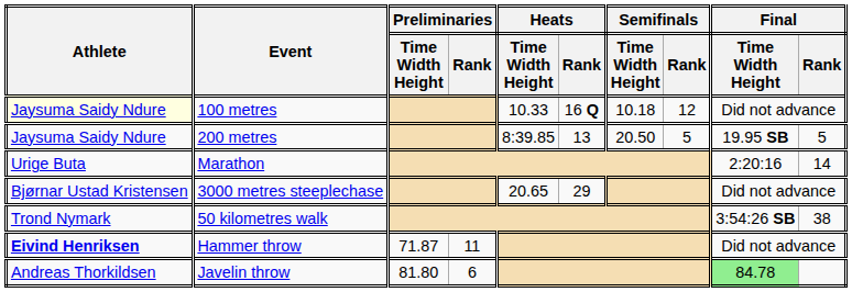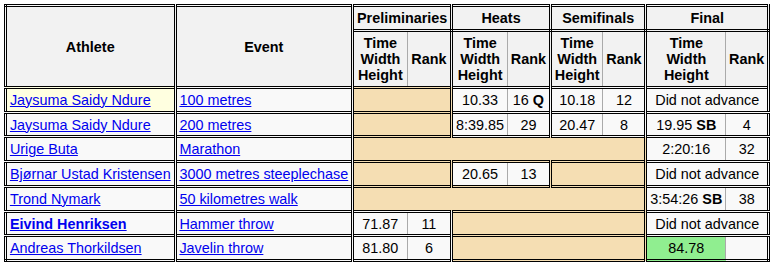200 metres | Heats / Rank: 13 -> 29
200 metres | Semifinals / Time Width Height: 20.50 -> 20.47
200 metres | Semifinals / Rank: 5 -> 8
200 metres | Final / Rank: 5 -> 4
Marathon | Final / Rank: 14 -> 32
3000 metres steeplechase | Heats / Rank: 29 -> 13
